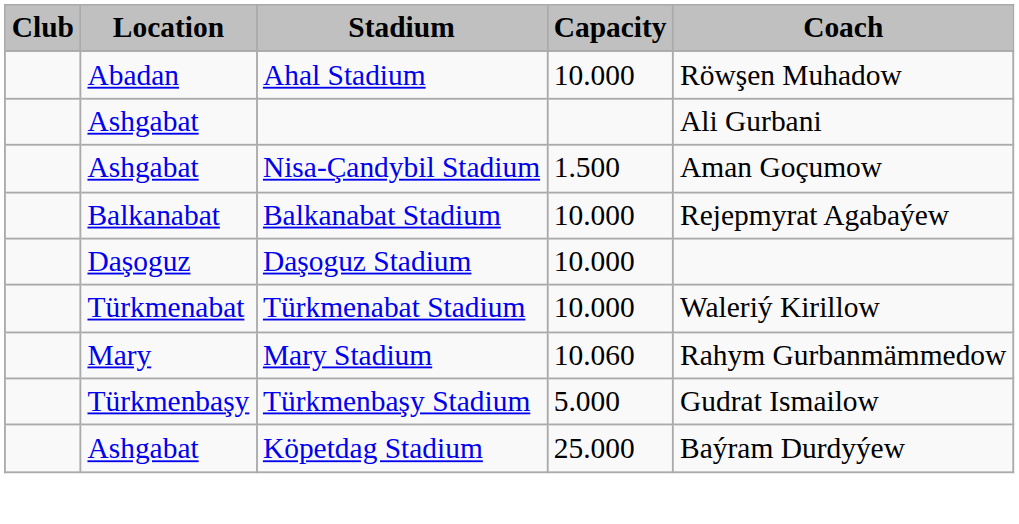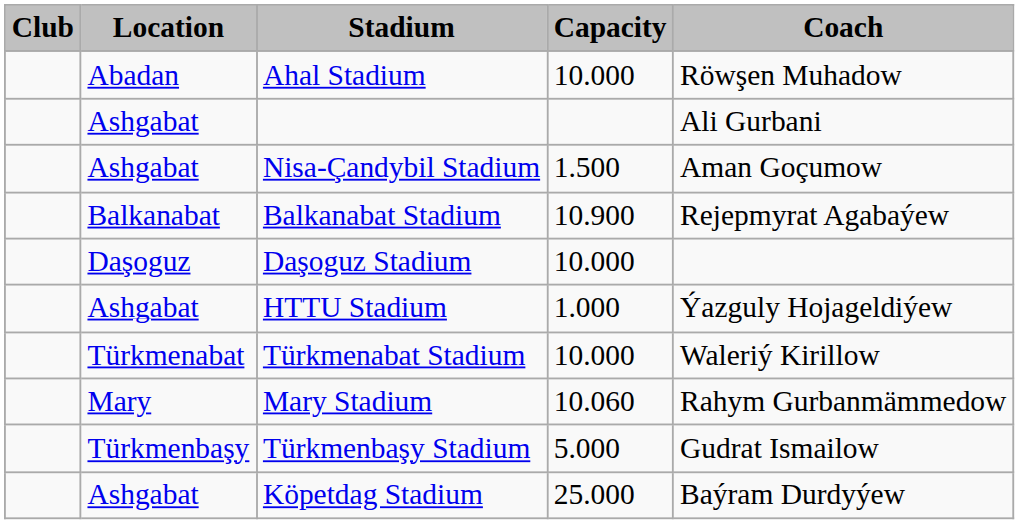Balkanabat Stadium | Capacity: 10.000 -> 10.900
+ row: Ashgabat | HTTU Stadium | 1.000 | Ýazguly Hojageldiýew
